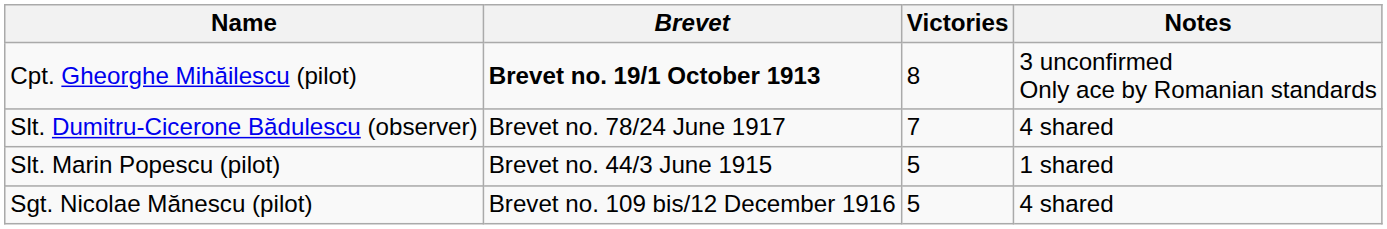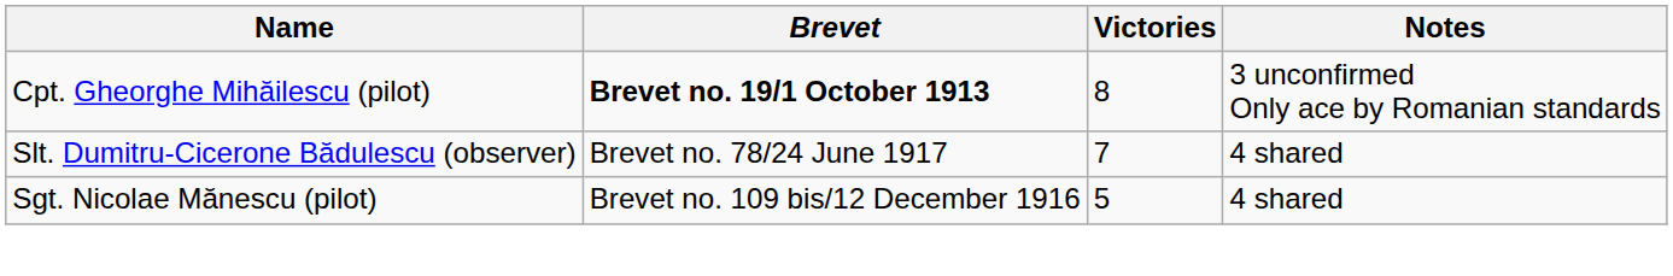- row: Slt. Marin Popescu (pilot) | Brevet no. 44/3 June 1915 | 5 | 1 shared
